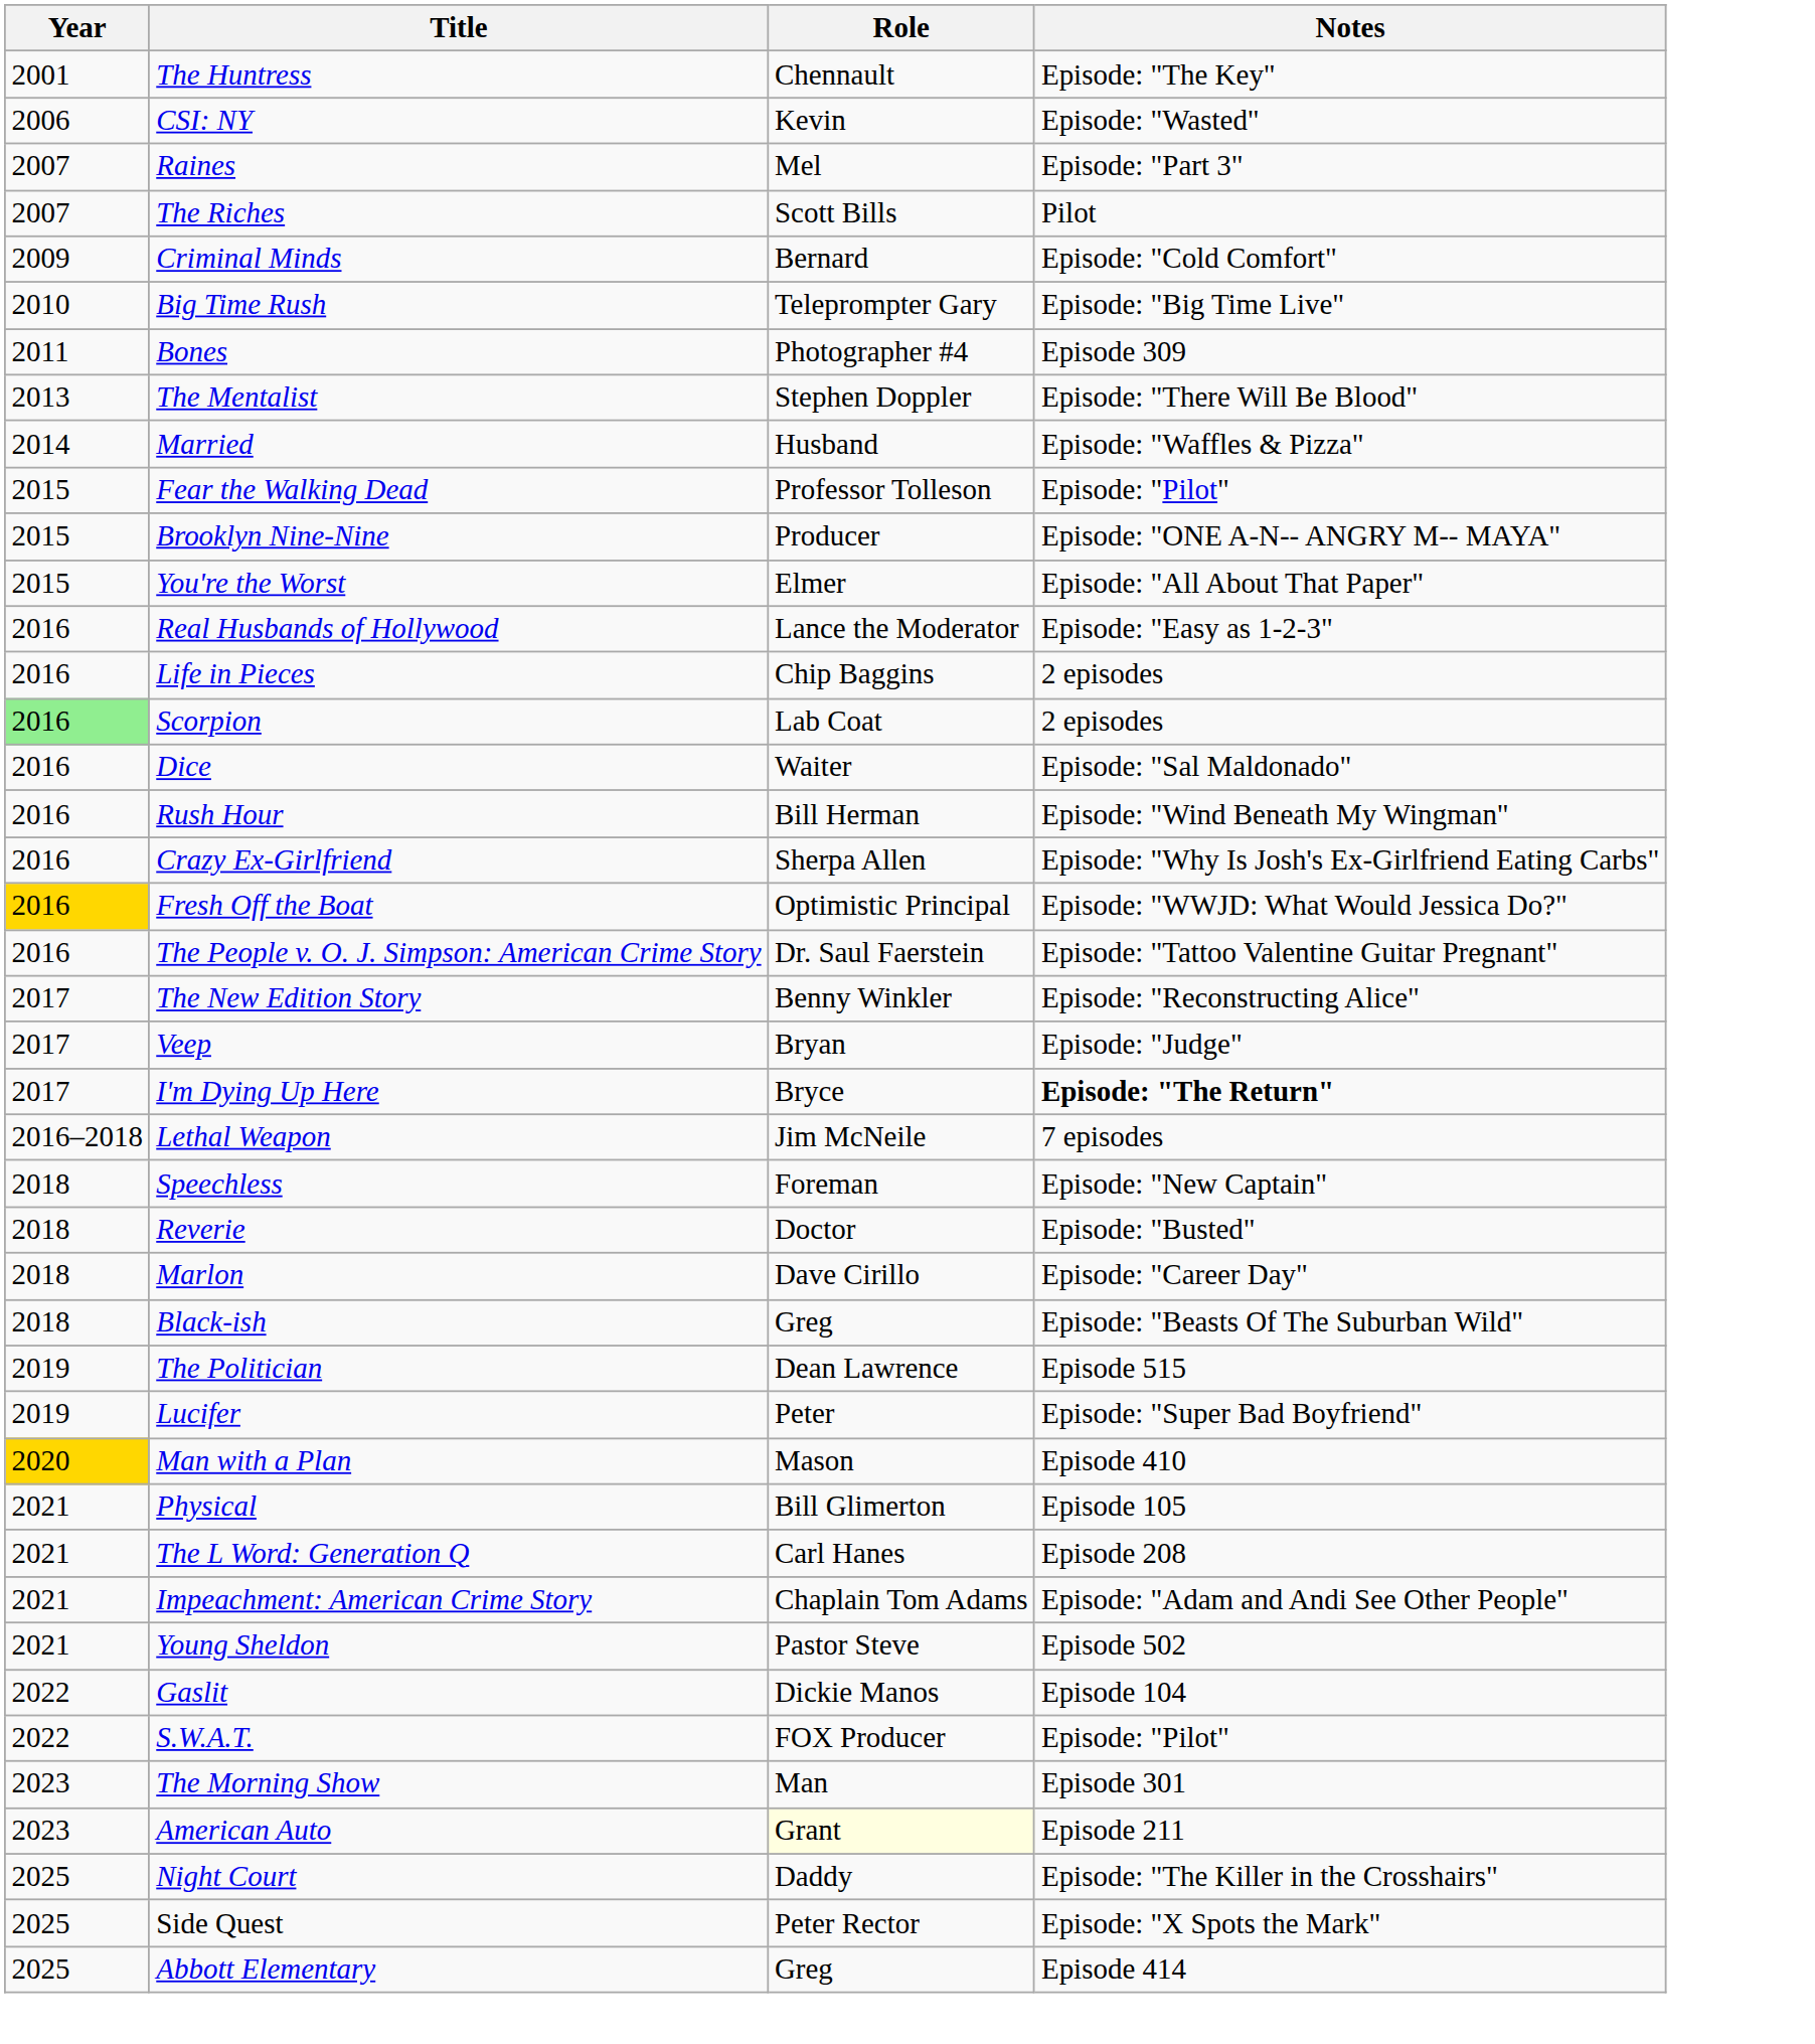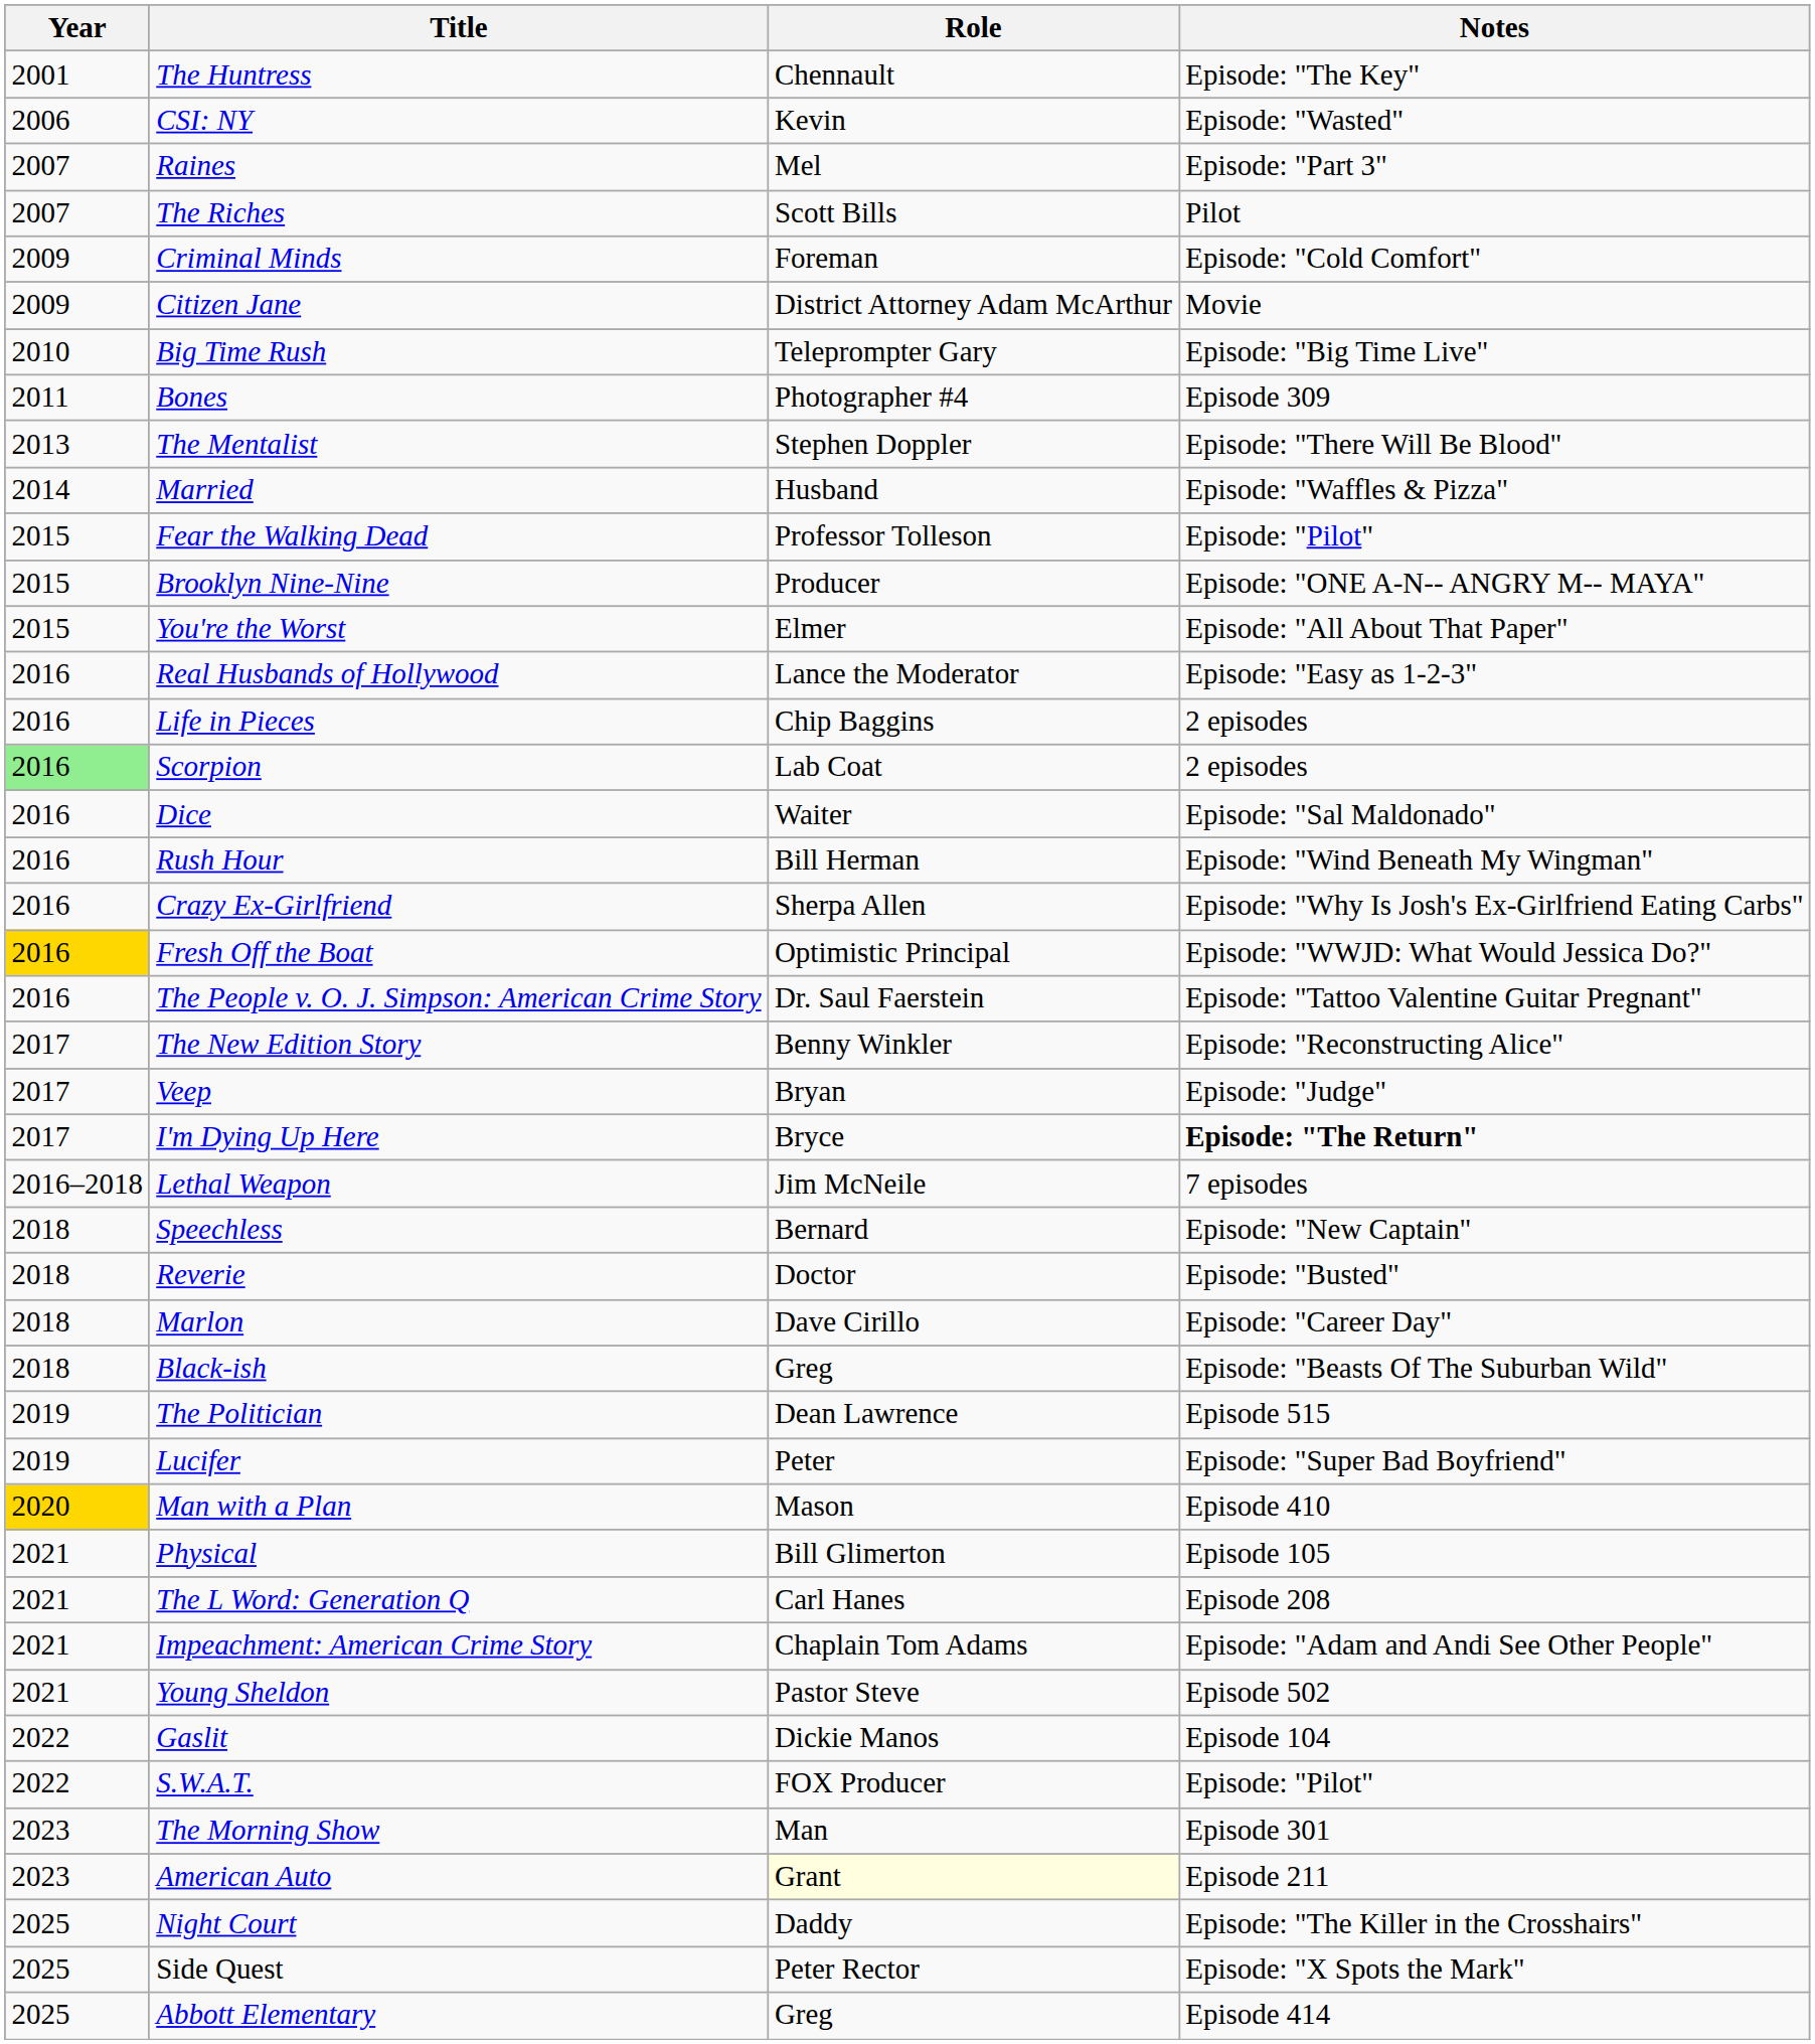Criminal Minds | Role: Bernard -> Foreman
+ row: 2009 | Citizen Jane | District Attorney Adam McArthur | Movie
Speechless | Role: Foreman -> Bernard
